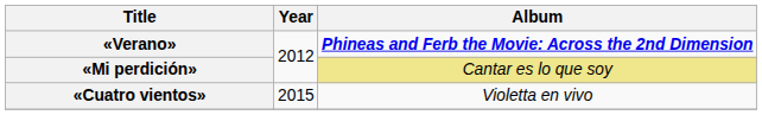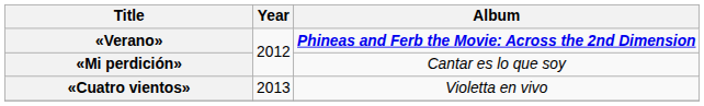«Mi perdición» | Album: khaki background -> no background
«Cuatro vientos» | Year: 2015 -> 2013
